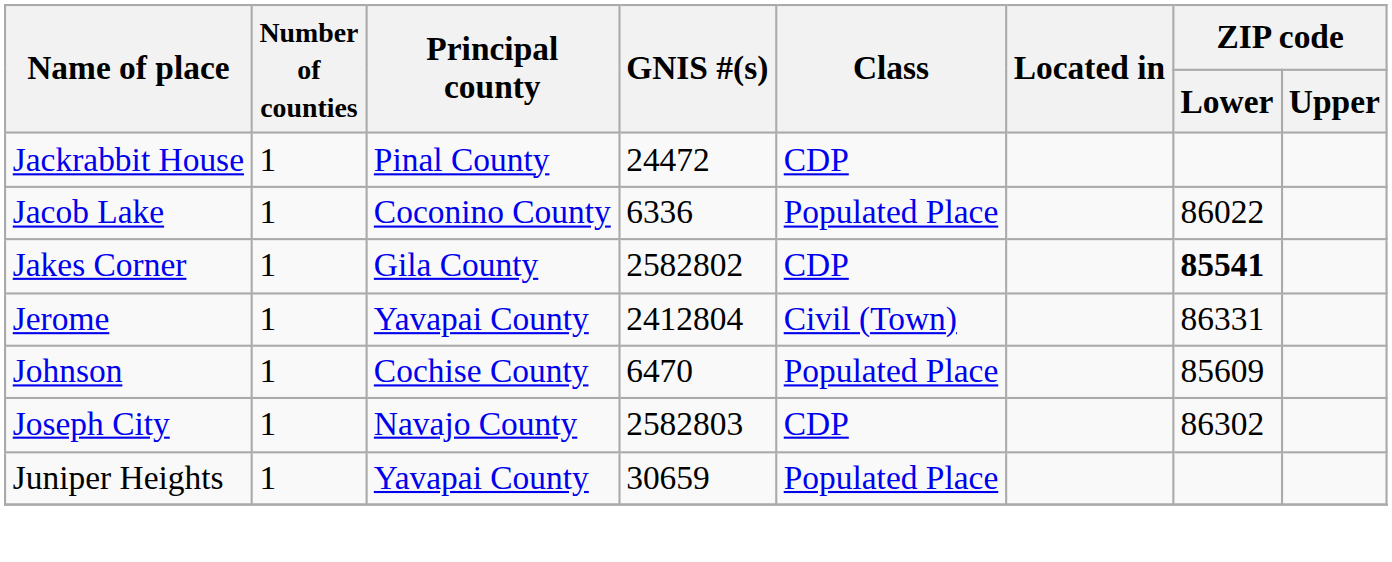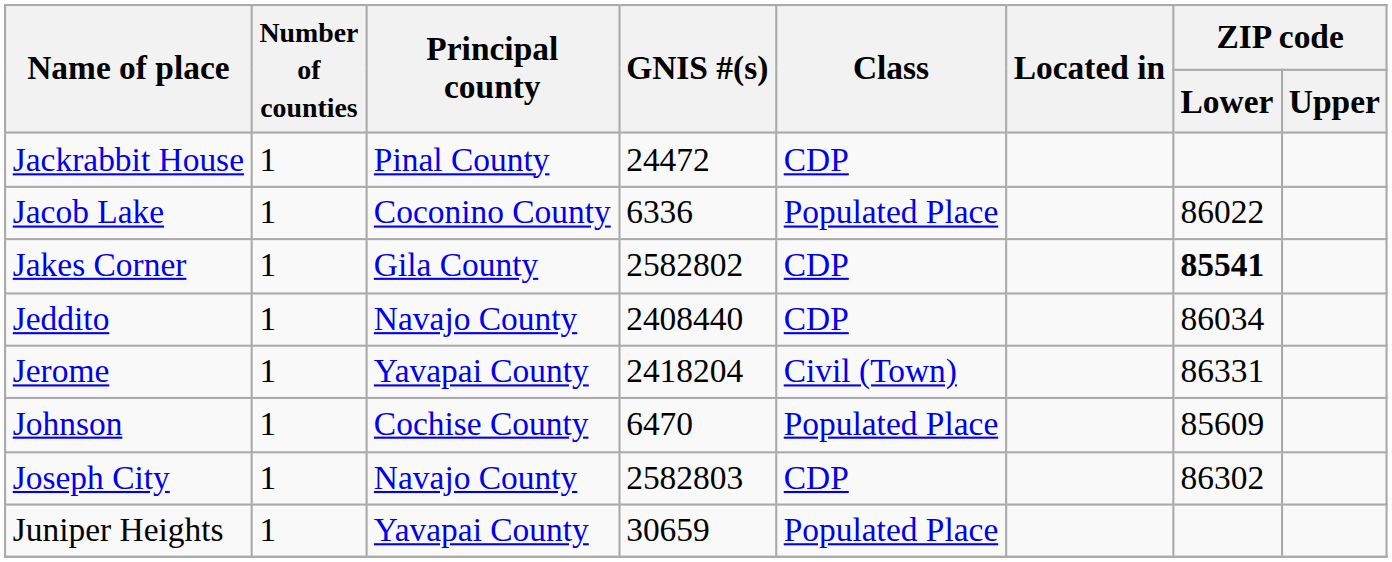+ row: Jeddito | 1 | Navajo County | 2408440 | CDP | 86034
Jerome | GNIS #(s): 2412804 -> 2418204
